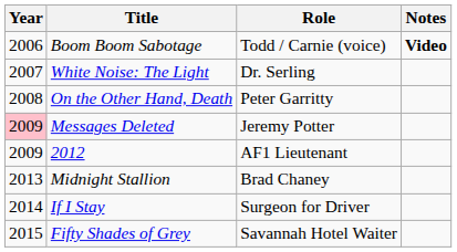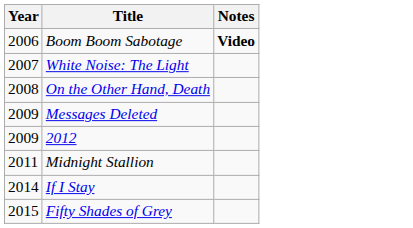- column: Role | Todd / Carnie (voice) | Dr. Serling | Peter Garritty | Jeremy Potter | AF1 Lieutenant | Brad Chaney | Surgeon for Driver | Savannah Hotel Waiter
Messages Deleted | Year: pink background -> no background
Midnight Stallion | Year: 2013 -> 2011
